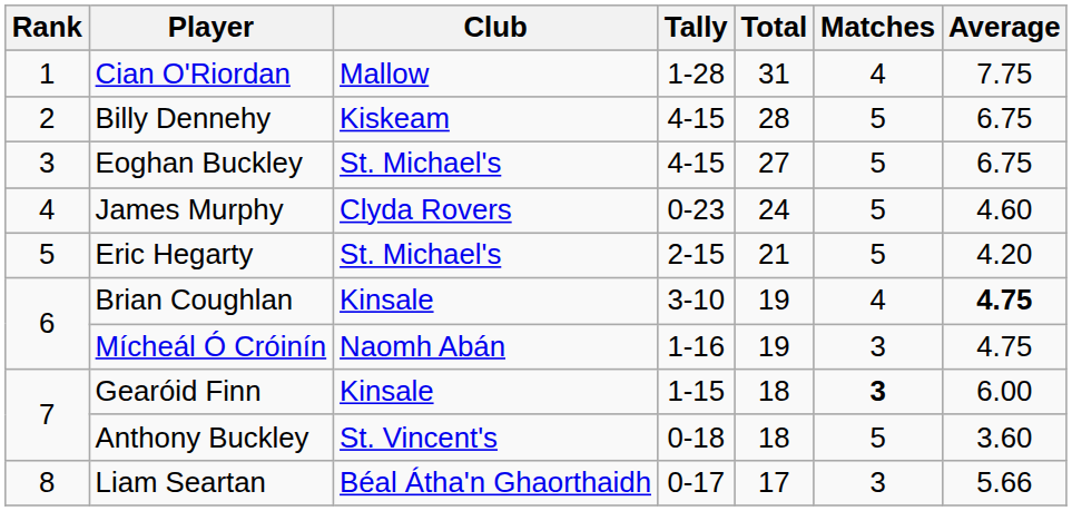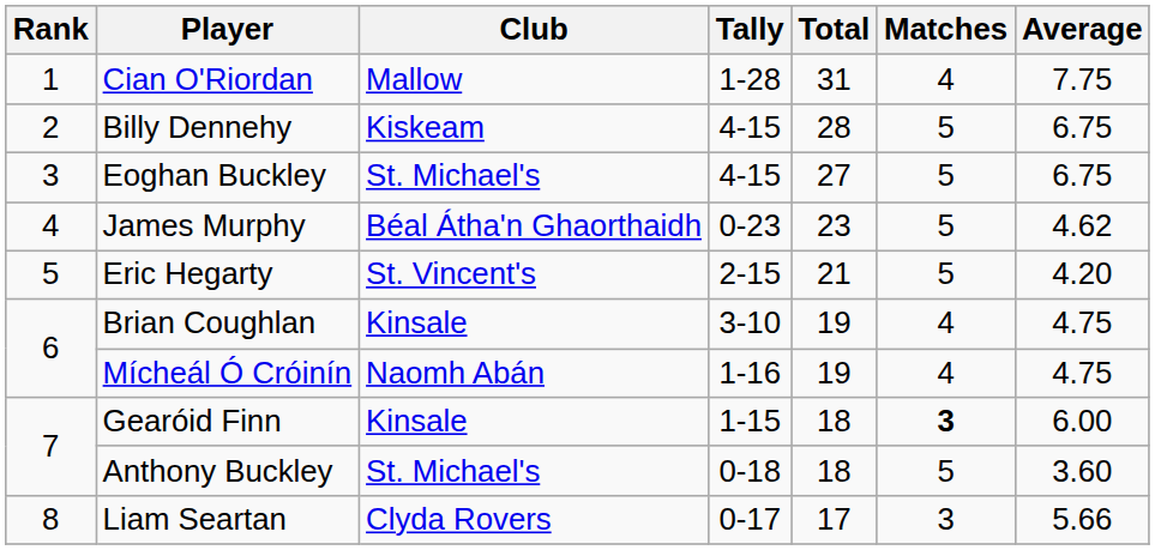James Murphy | Club: Clyda Rovers -> Béal Átha'n Ghaorthaidh
James Murphy | Total: 24 -> 23
James Murphy | Average: 4.60 -> 4.62
Eric Hegarty | Club: St. Michael's -> St. Vincent's
Brian Coughlan | Average: bold -> normal
Mícheál Ó Cróinín | Matches: 3 -> 4
Anthony Buckley | Club: St. Vincent's -> St. Michael's
Liam Seartan | Club: Béal Átha'n Ghaorthaidh -> Clyda Rovers
